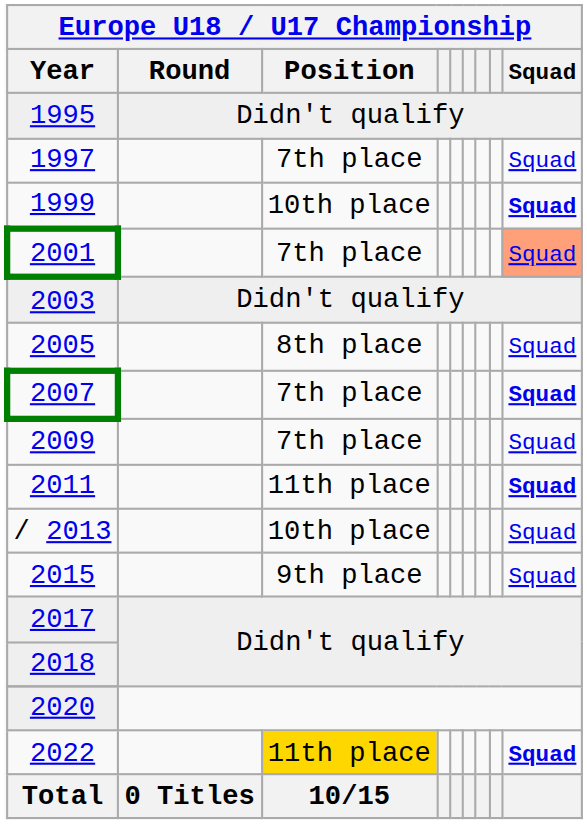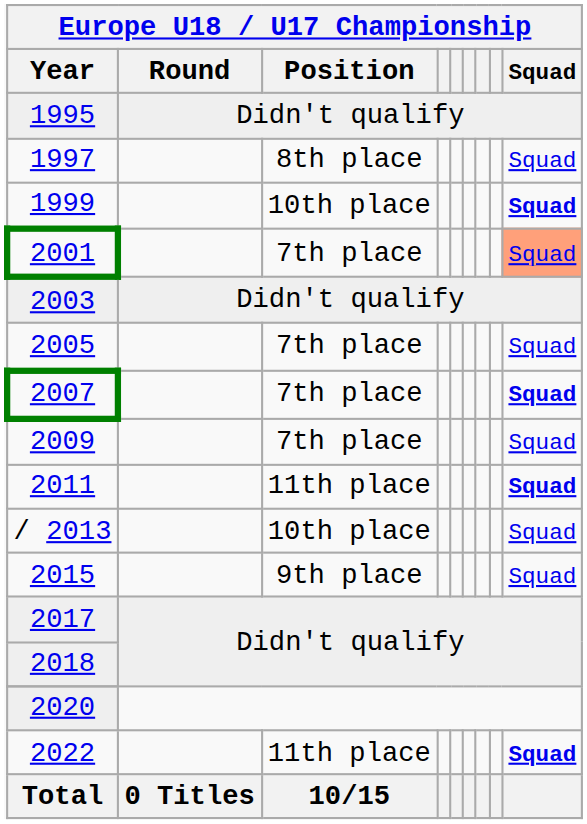1997 | Europe U18 / U17 Championship / Position: 7th place -> 8th place
2005 | Europe U18 / U17 Championship / Position: 8th place -> 7th place
2022 | Europe U18 / U17 Championship / Position: gold background -> no background
